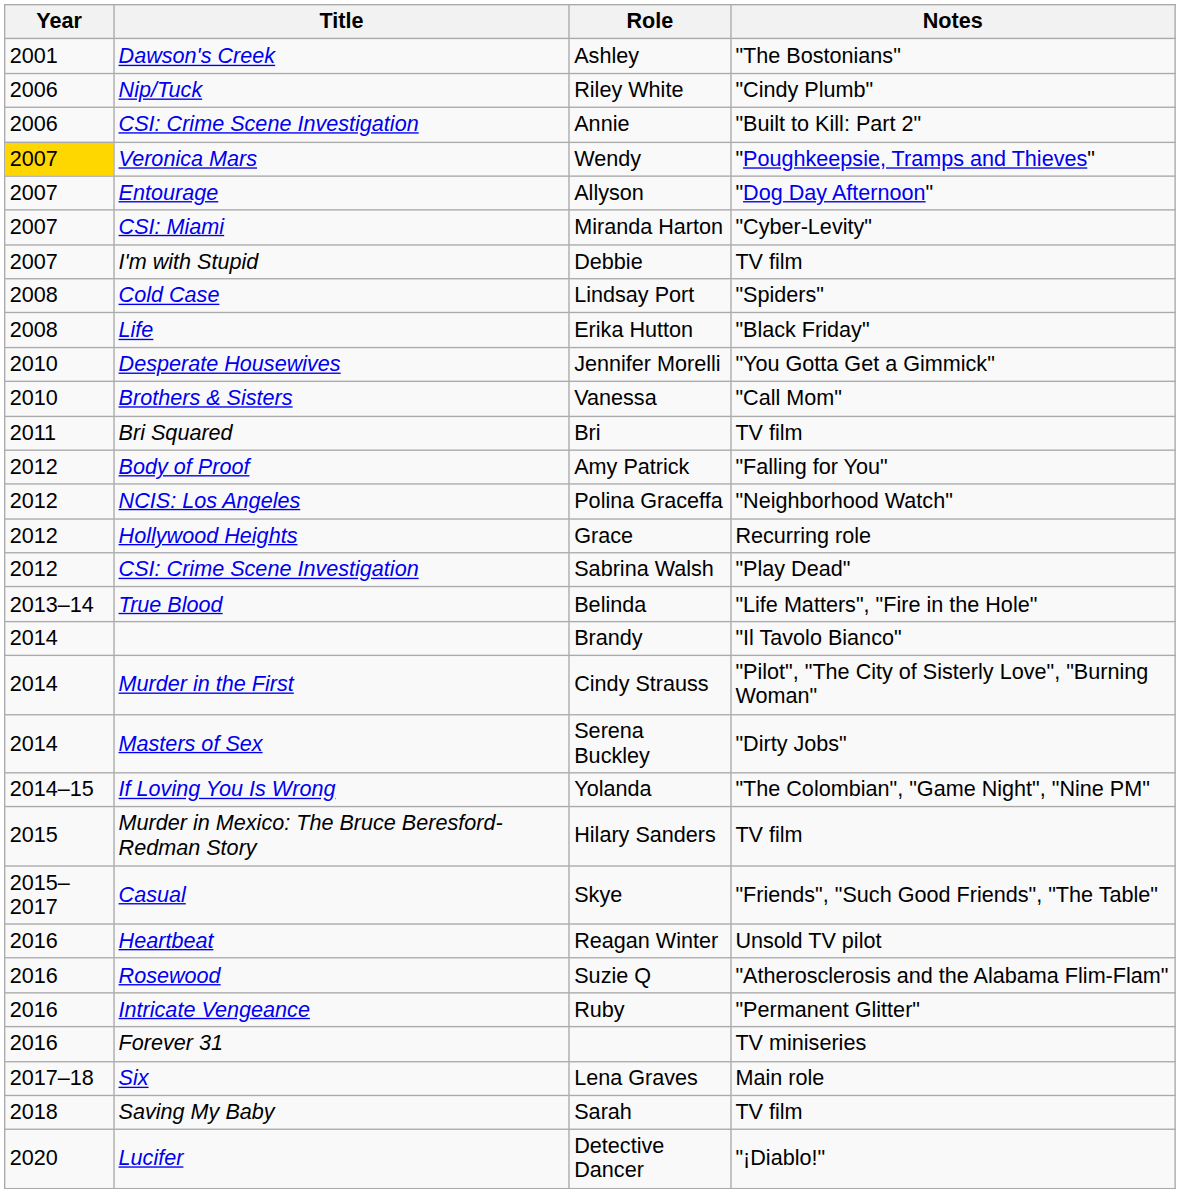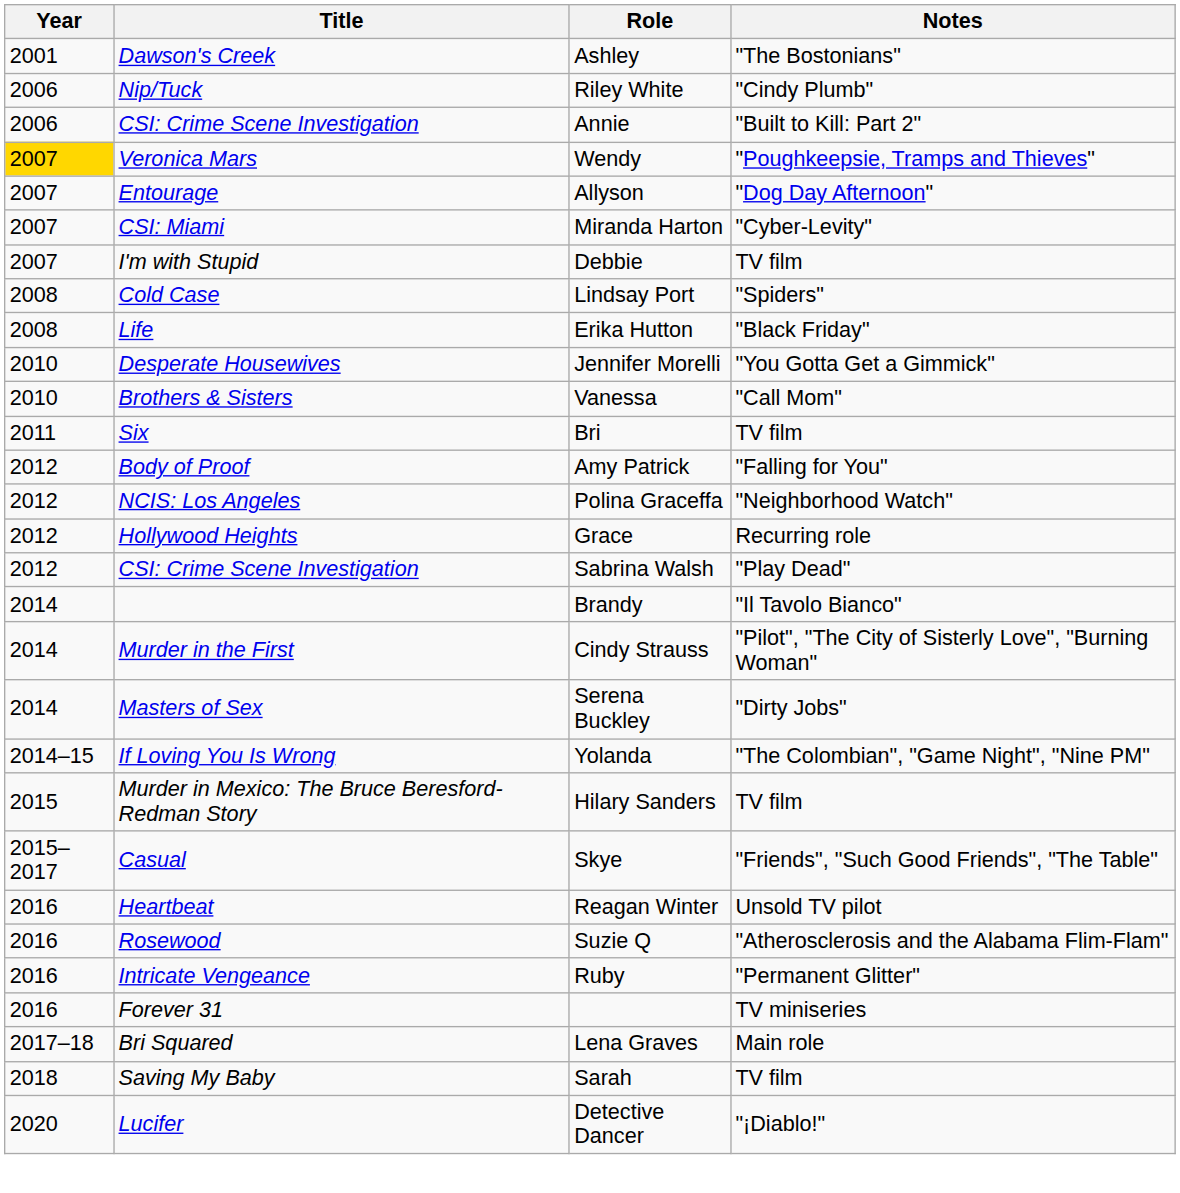Bri | Title: Bri Squared -> Six
- row: 2013–14 | True Blood | Belinda | "Life Matters", "Fire in the Hole"
Lena Graves | Title: Six -> Bri Squared
